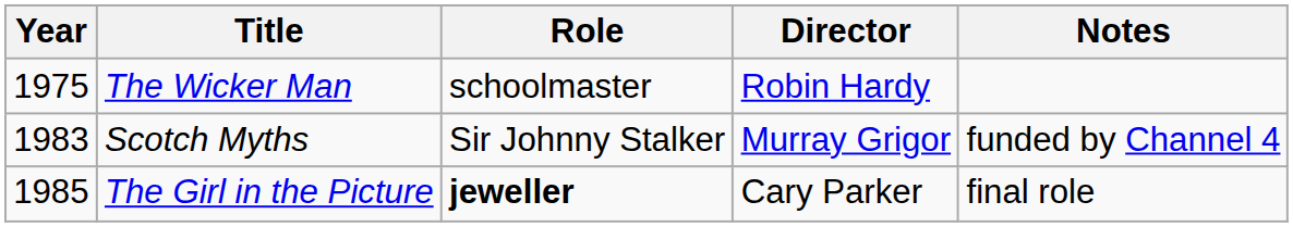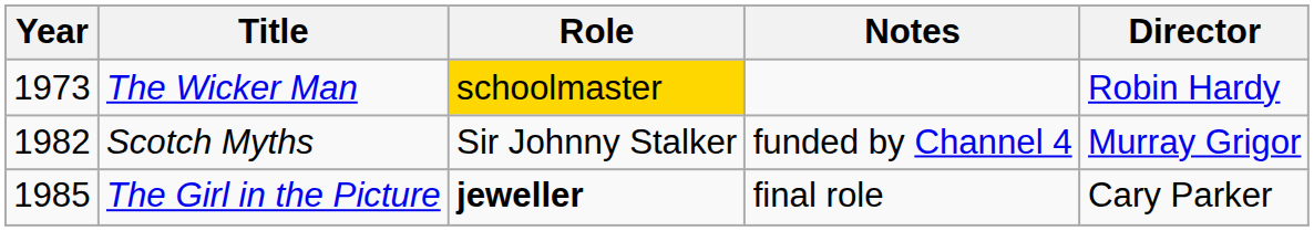columns swapped: Director <-> Notes
The Wicker Man | Year: 1975 -> 1973
The Wicker Man | Role: no background -> gold background
Scotch Myths | Year: 1983 -> 1982
